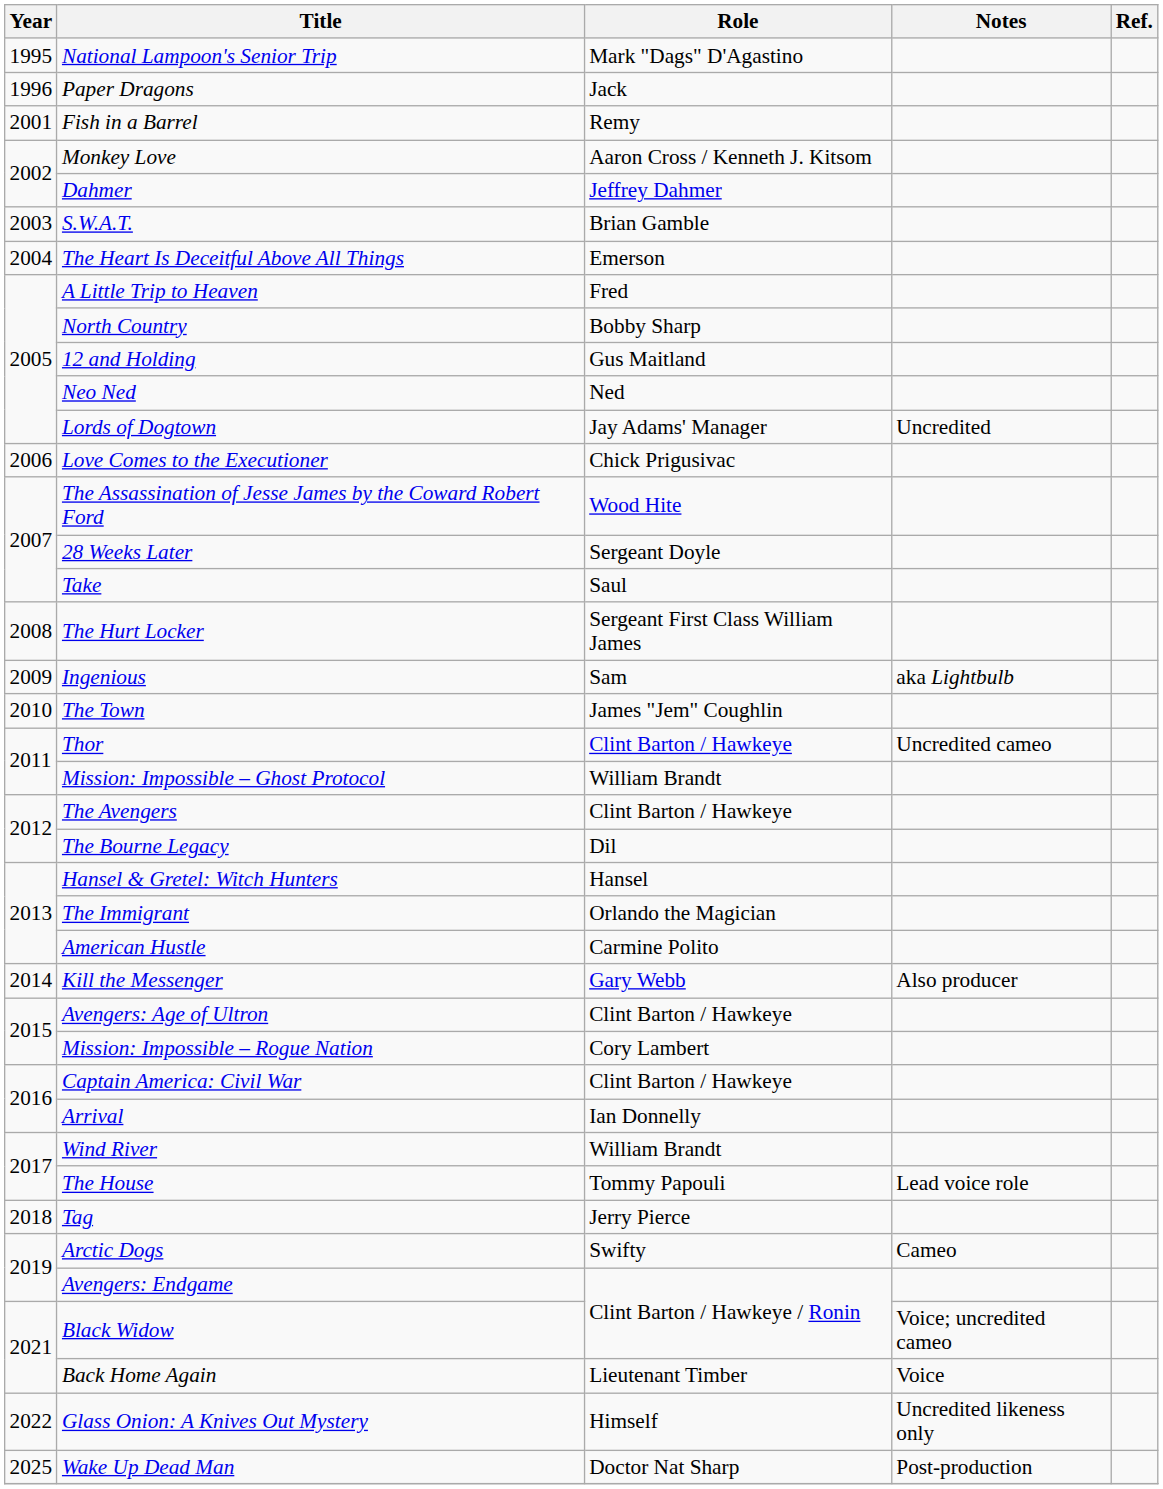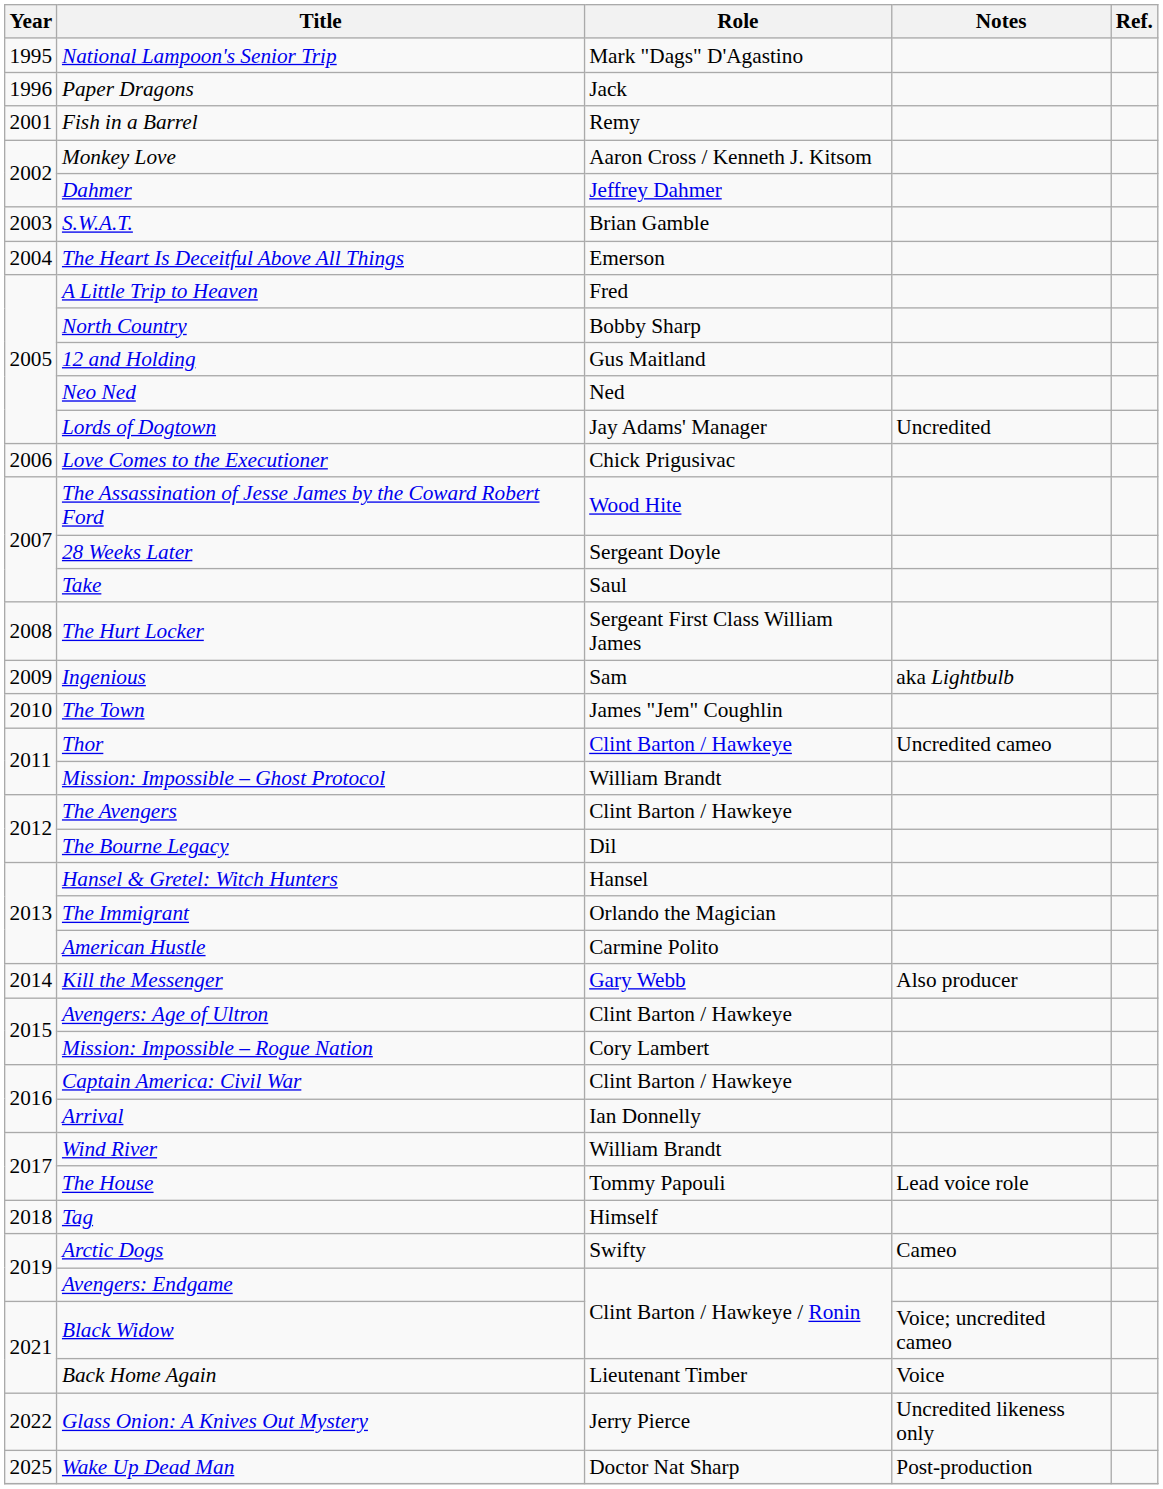Tag | Role: Jerry Pierce -> Himself
Glass Onion: A Knives Out Mystery | Role: Himself -> Jerry Pierce
